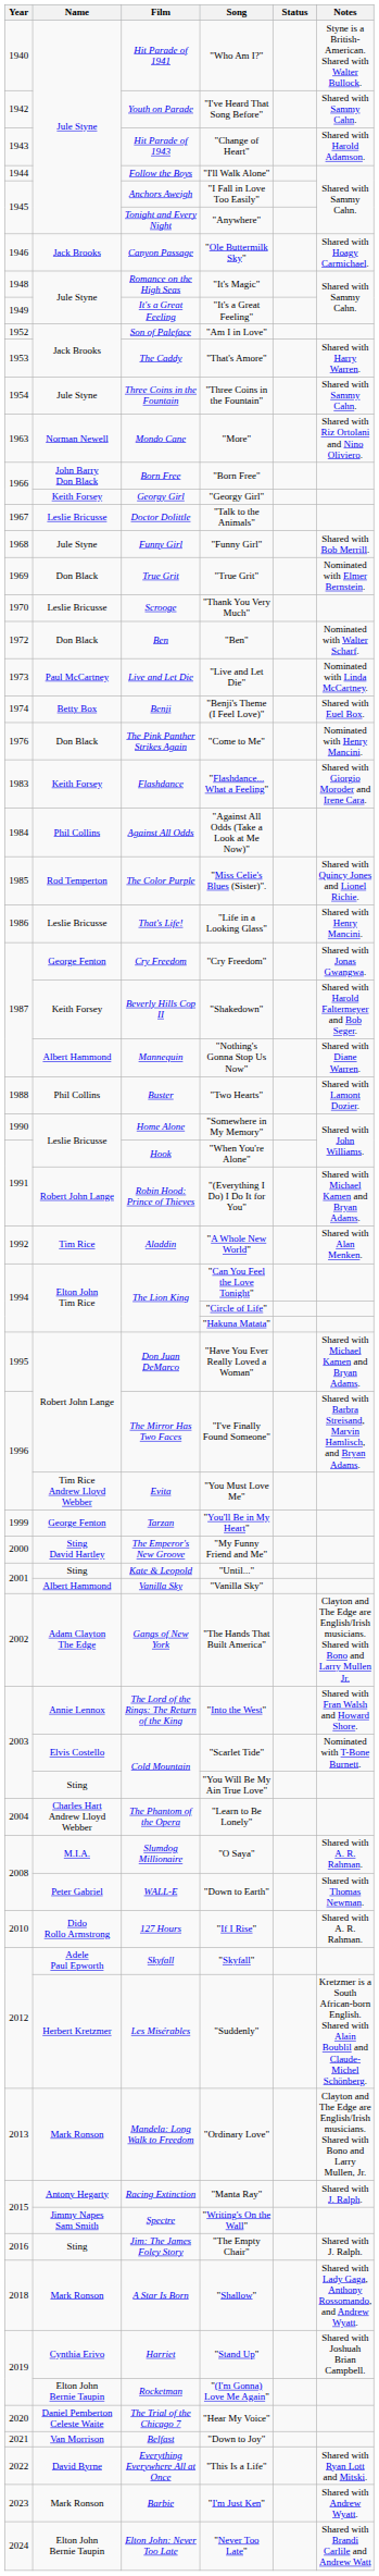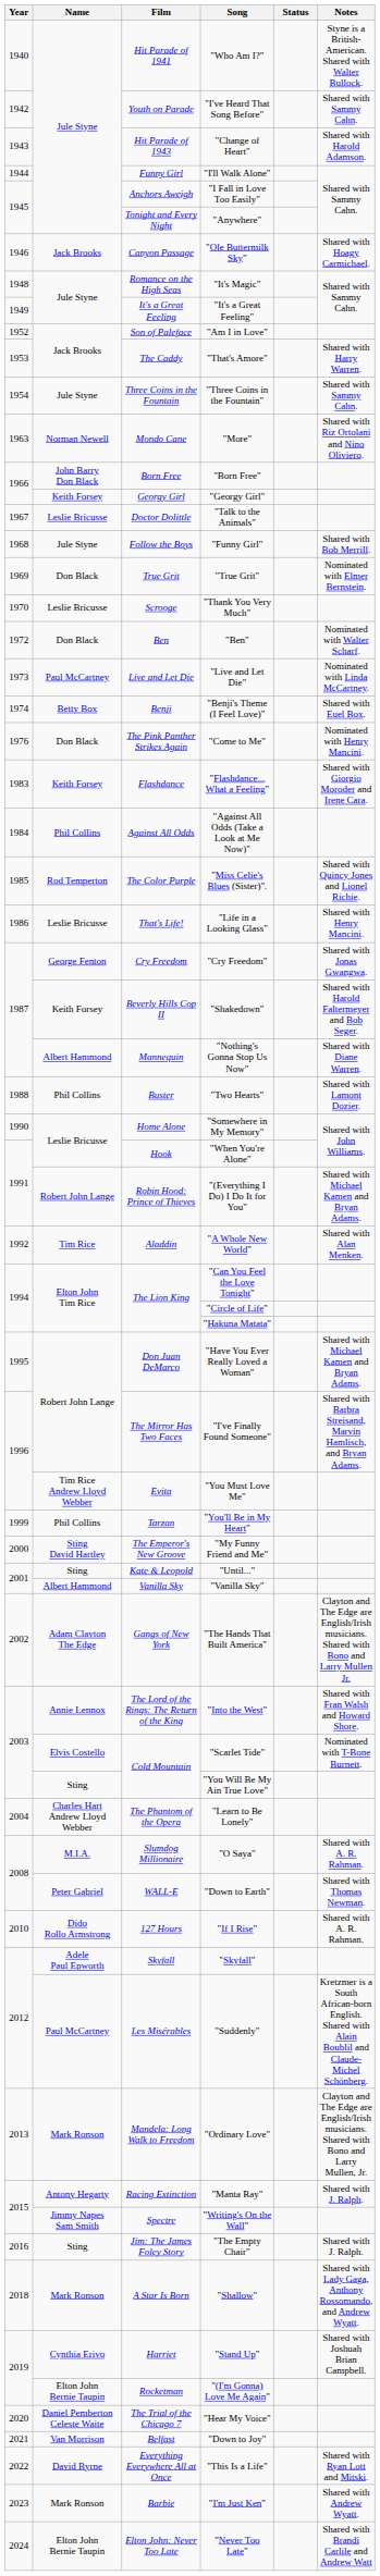"I'll Walk Alone" | Film: Follow the Boys -> Funny Girl
"Funny Girl" | Film: Funny Girl -> Follow the Boys
"You'll Be in My Heart" | Name: George Fenton -> Phil Collins
"Suddenly" | Name: Herbert Kretzmer -> Paul McCartney
